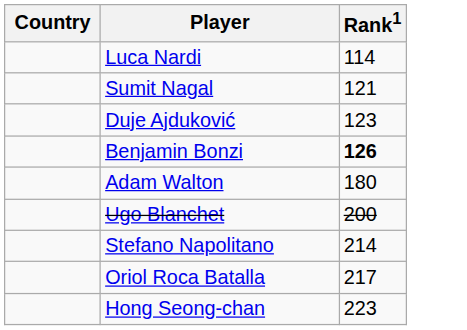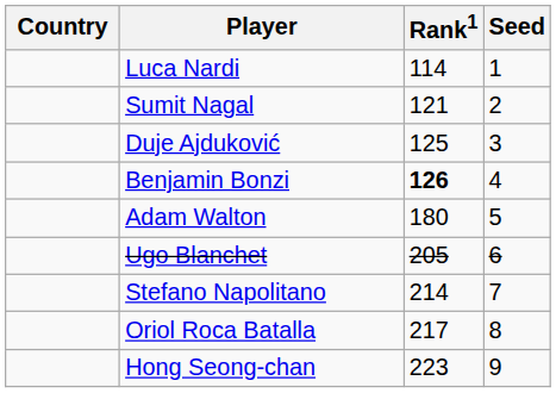+ column: Seed | 1 | 2 | 3 | 4 | 5 | 6 | 7 | 8 | 9
Duje Ajduković | Rank1: 123 -> 125
Ugo Blanchet | Rank1: 200 -> 205
